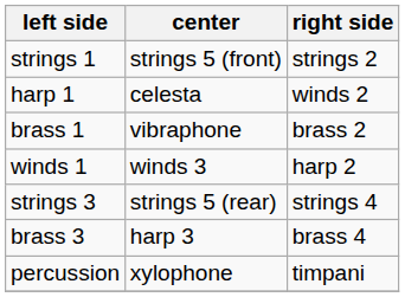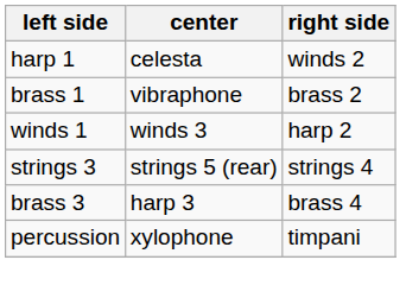- row: strings 1 | strings 5 (front) | strings 2
